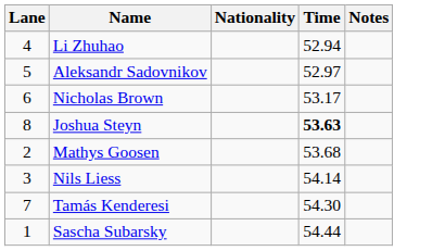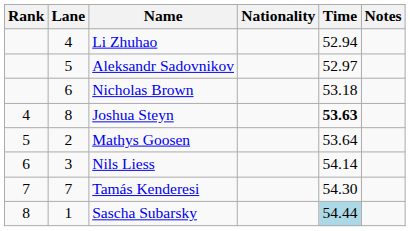+ column: Rank | 4 | 5 | 6 | 7 | 8
Nicholas Brown | Time: 53.17 -> 53.18
Mathys Goosen | Time: 53.68 -> 53.64
Sascha Subarsky | Time: no background -> lightblue background
